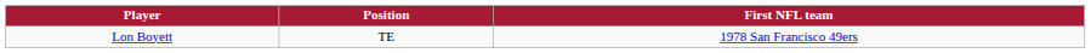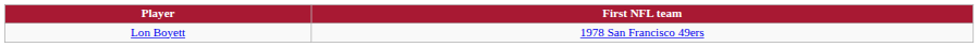- column: Position | TE
